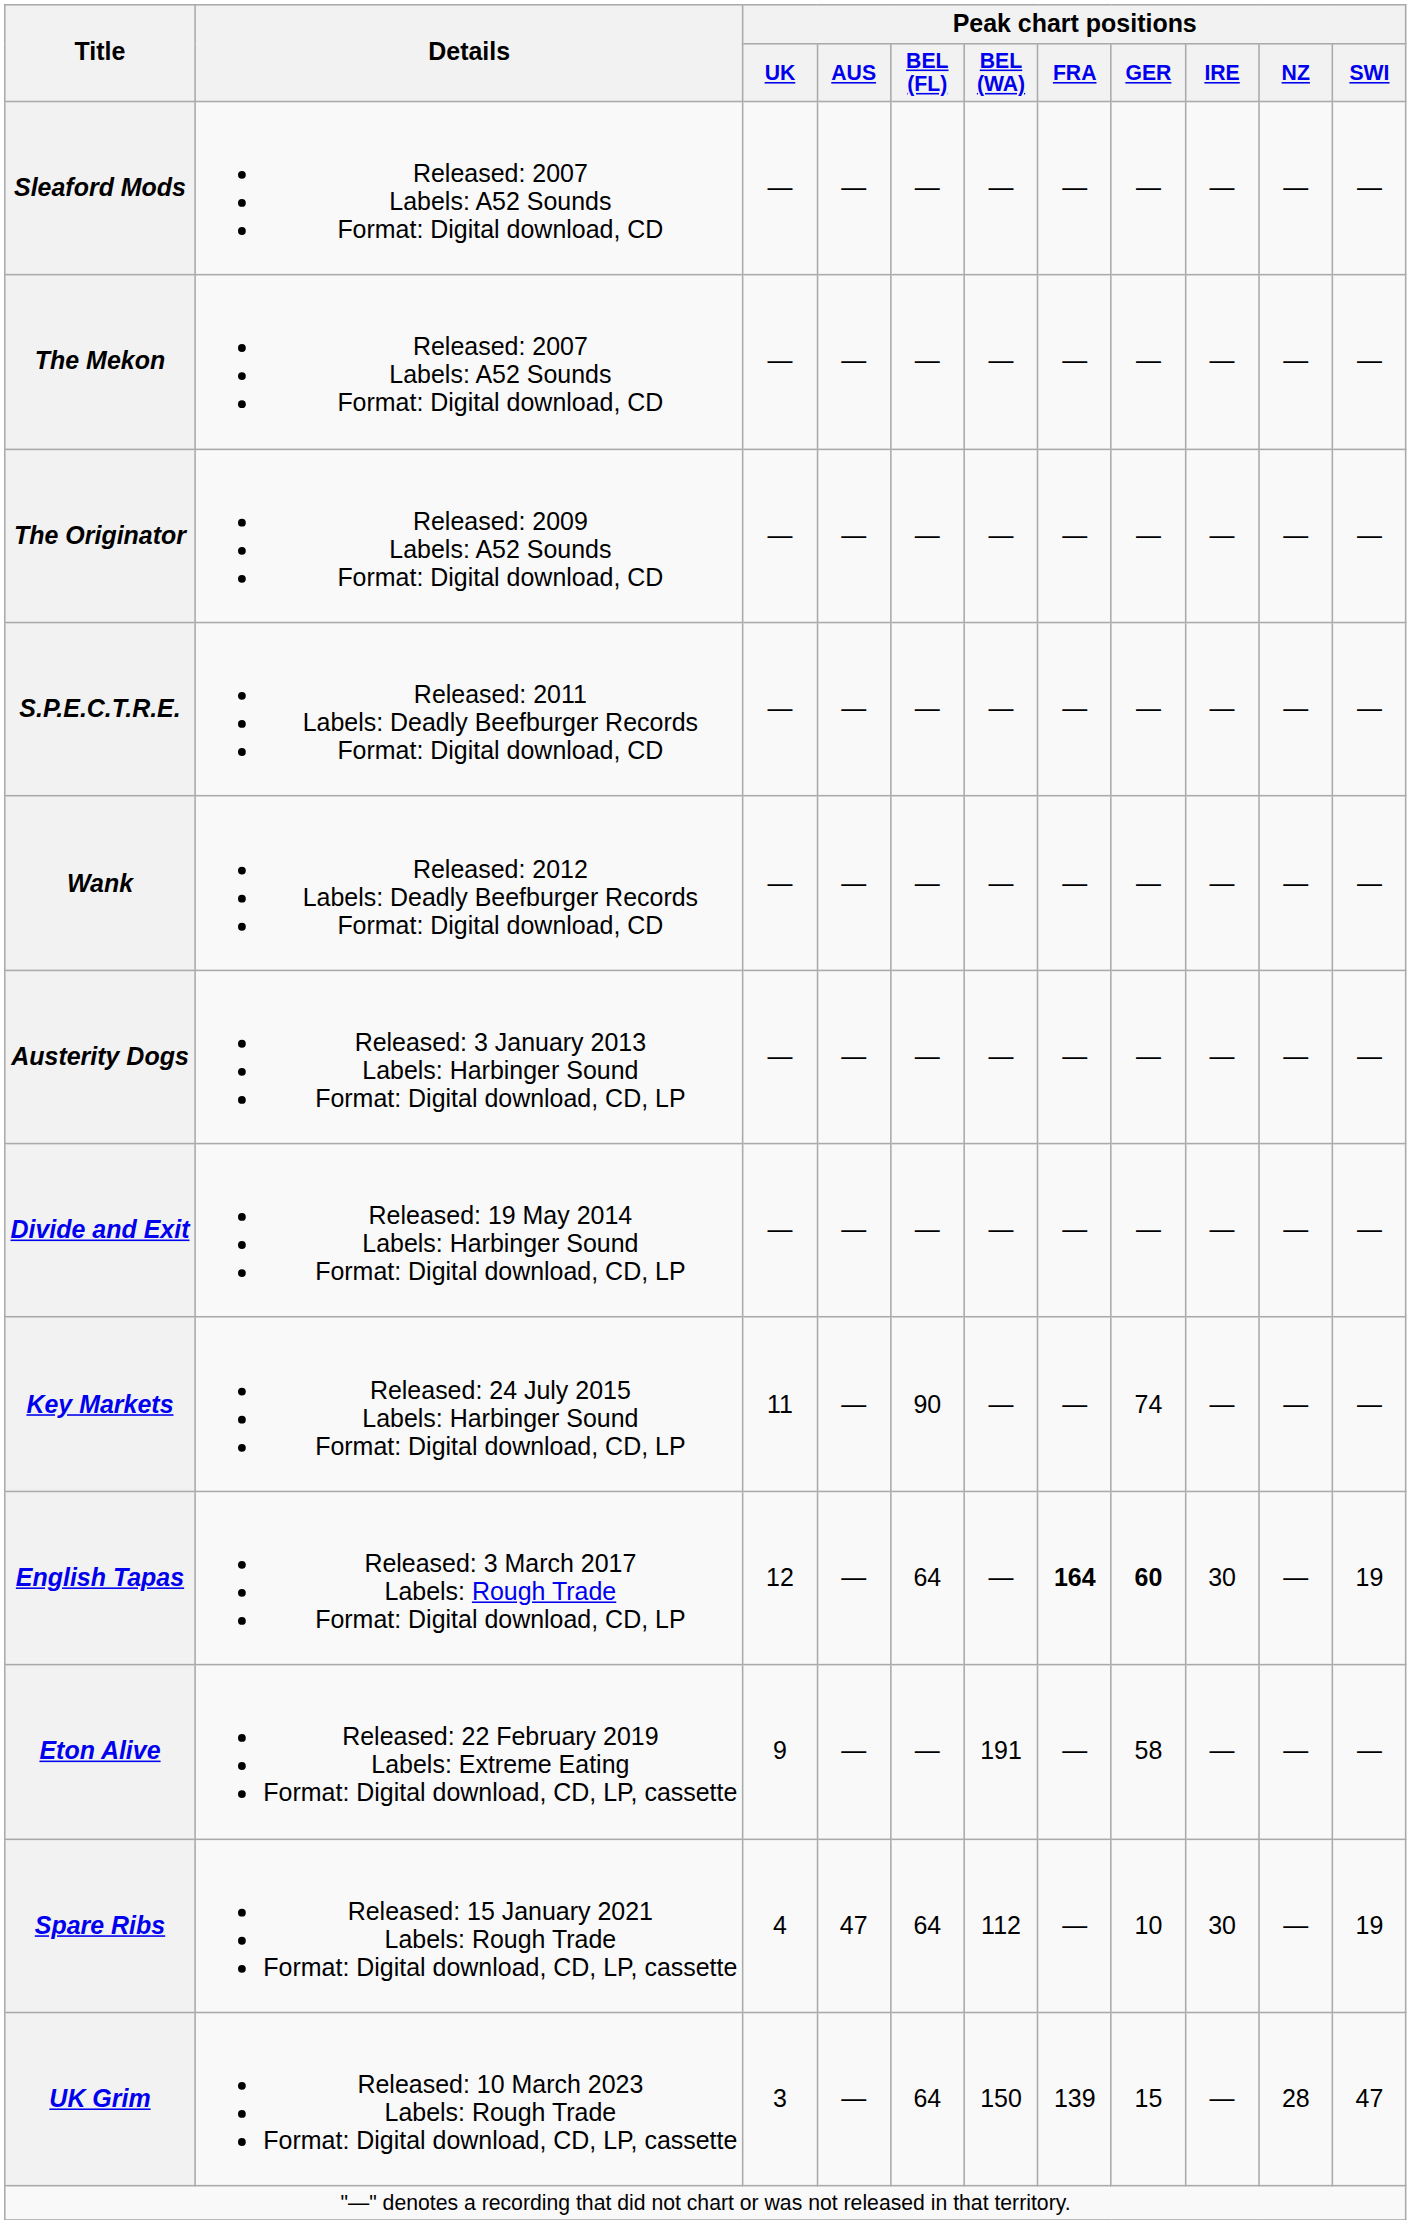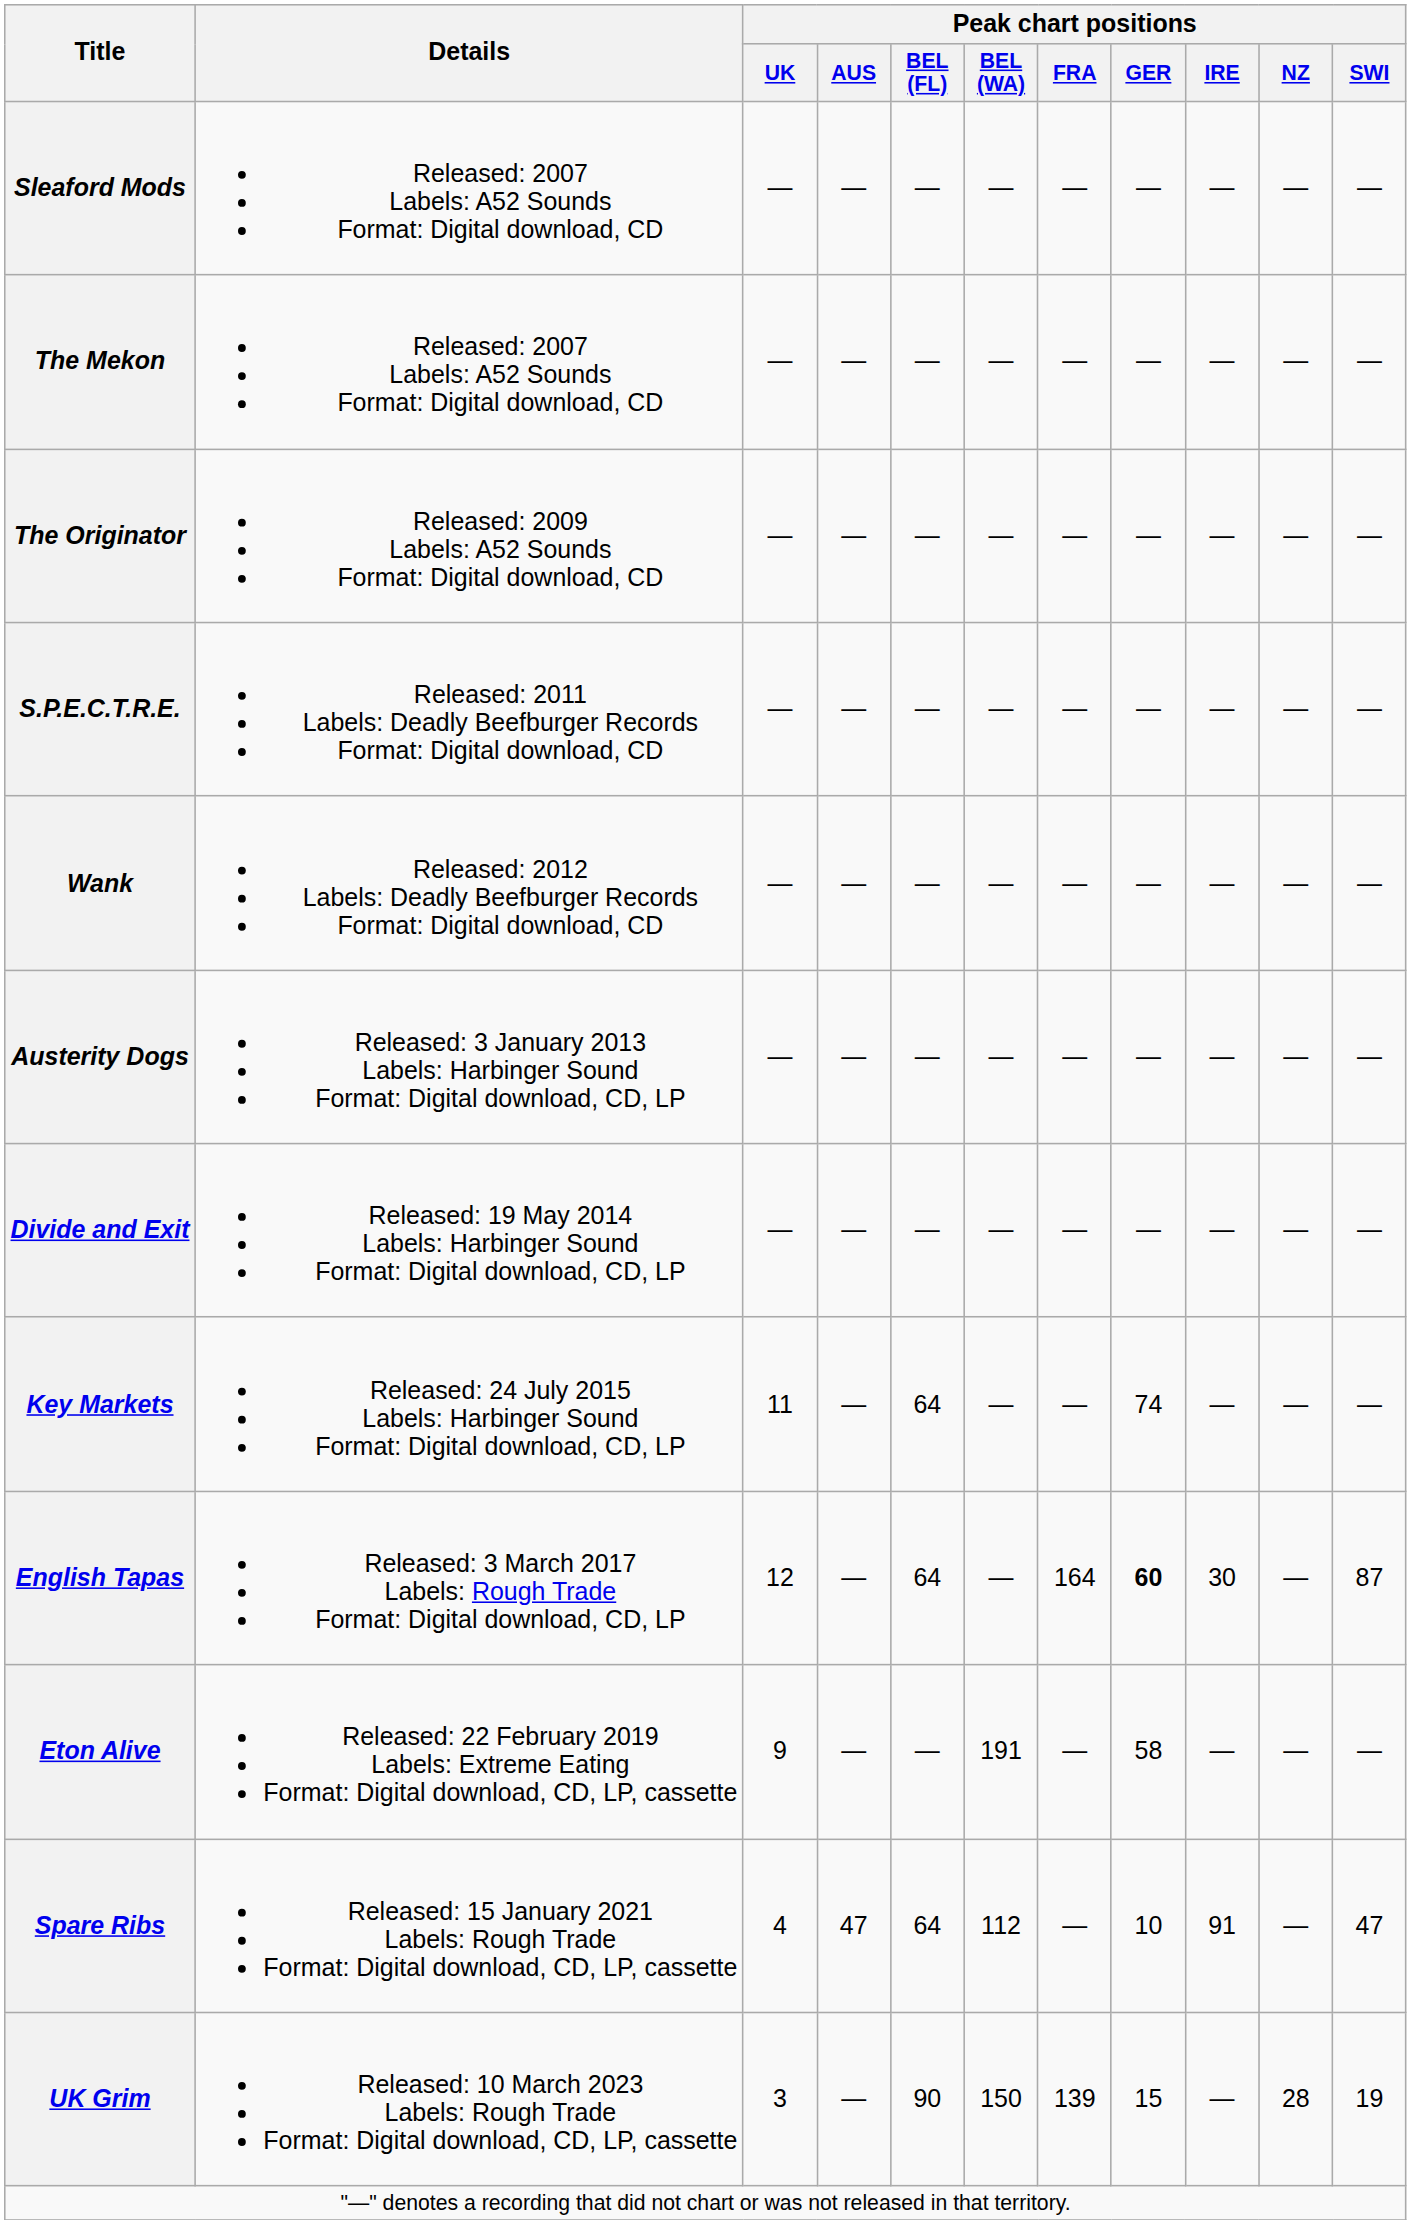Key Markets | Peak chart positions / BEL (FL): 90 -> 64
English Tapas | Peak chart positions / FRA: bold -> normal
English Tapas | Peak chart positions / SWI: 19 -> 87
Spare Ribs | Peak chart positions / IRE: 30 -> 91
Spare Ribs | Peak chart positions / SWI: 19 -> 47
UK Grim | Peak chart positions / BEL (FL): 64 -> 90
UK Grim | Peak chart positions / SWI: 47 -> 19
